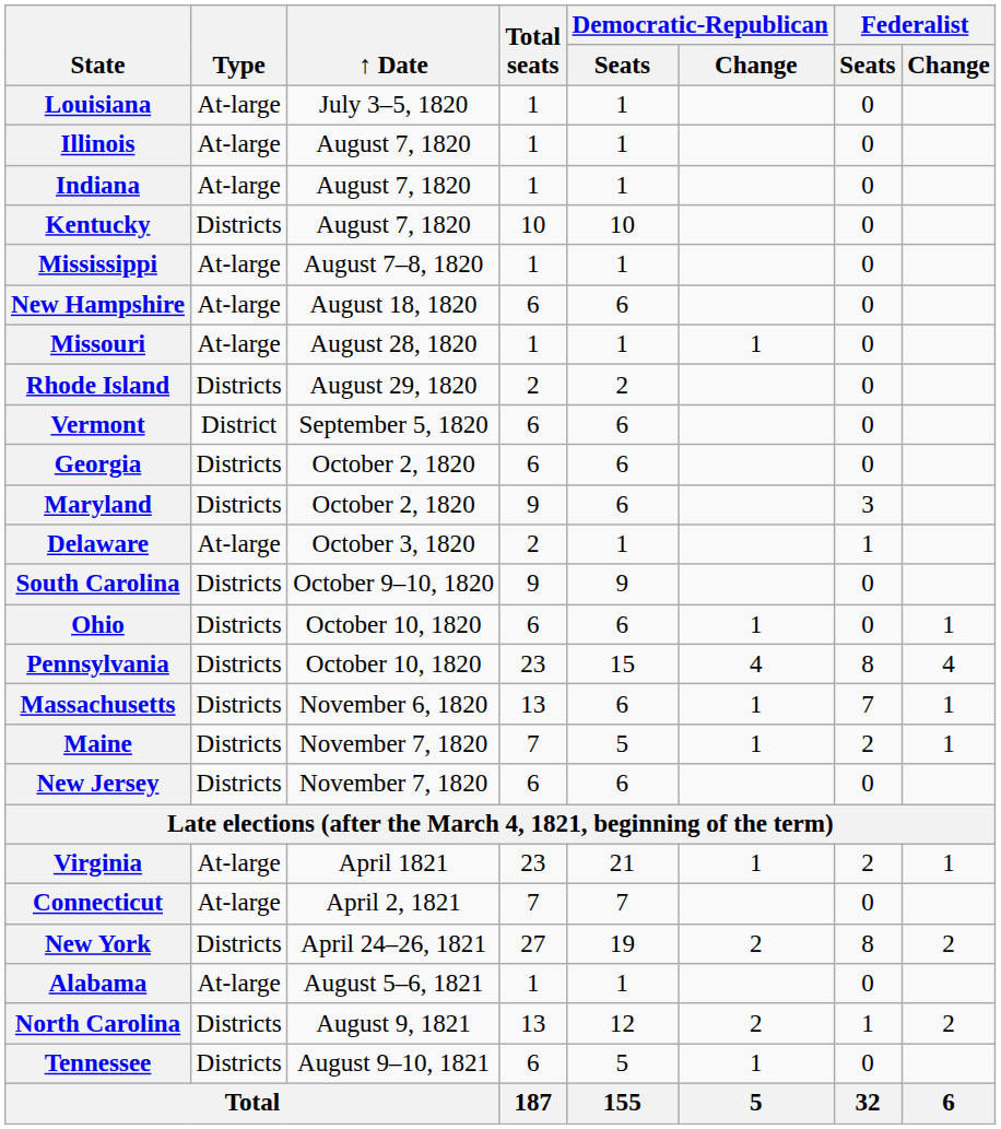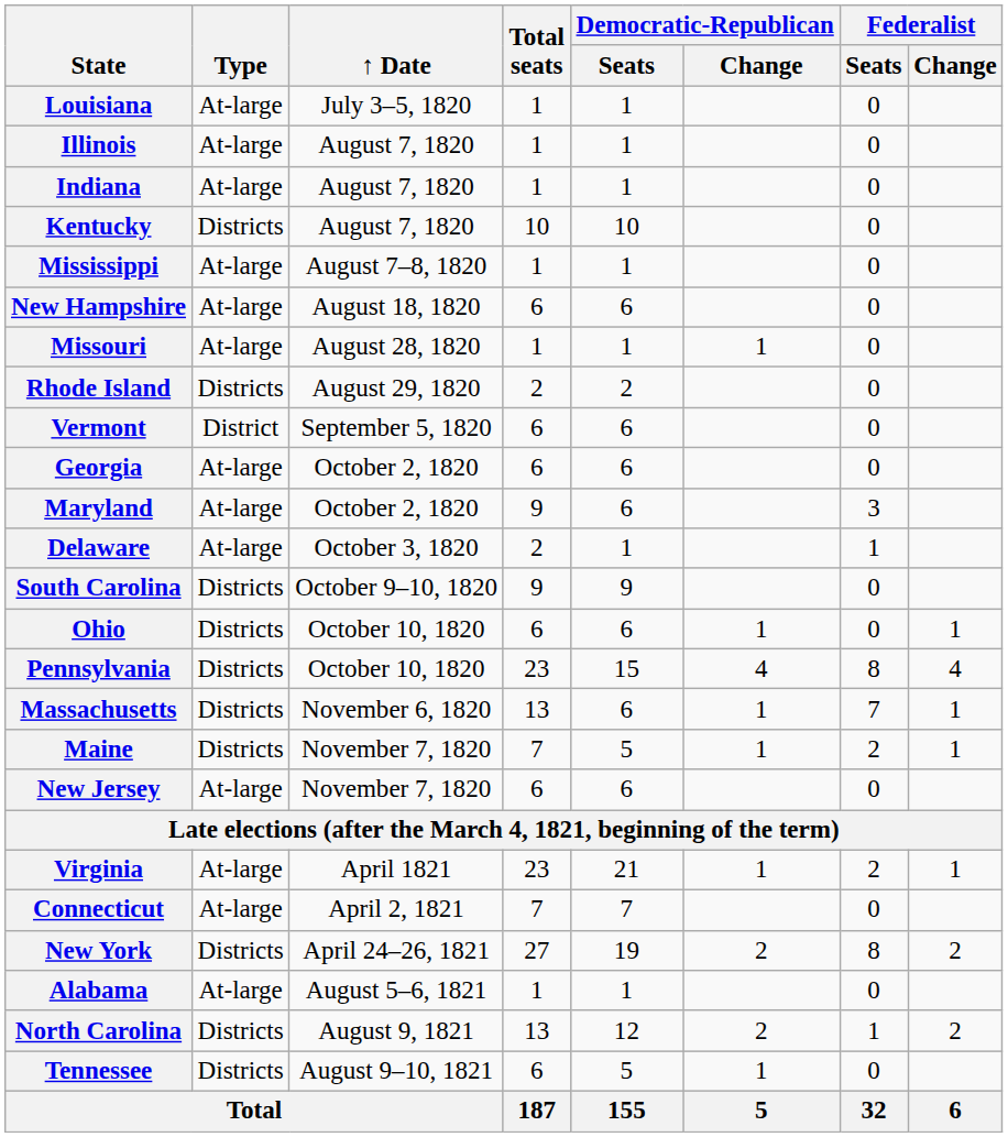Georgia | Type: Districts -> At-large
Maryland | Type: Districts -> At-large
New Jersey | Type: Districts -> At-large
